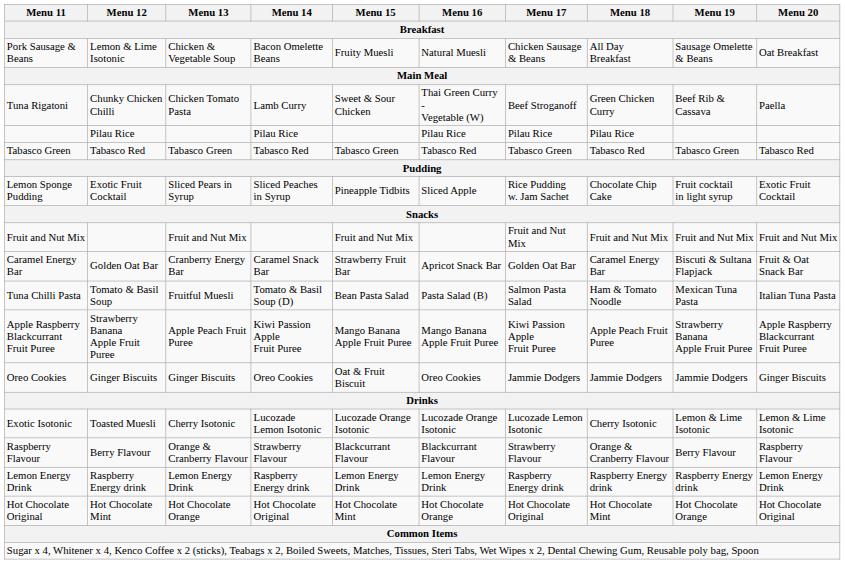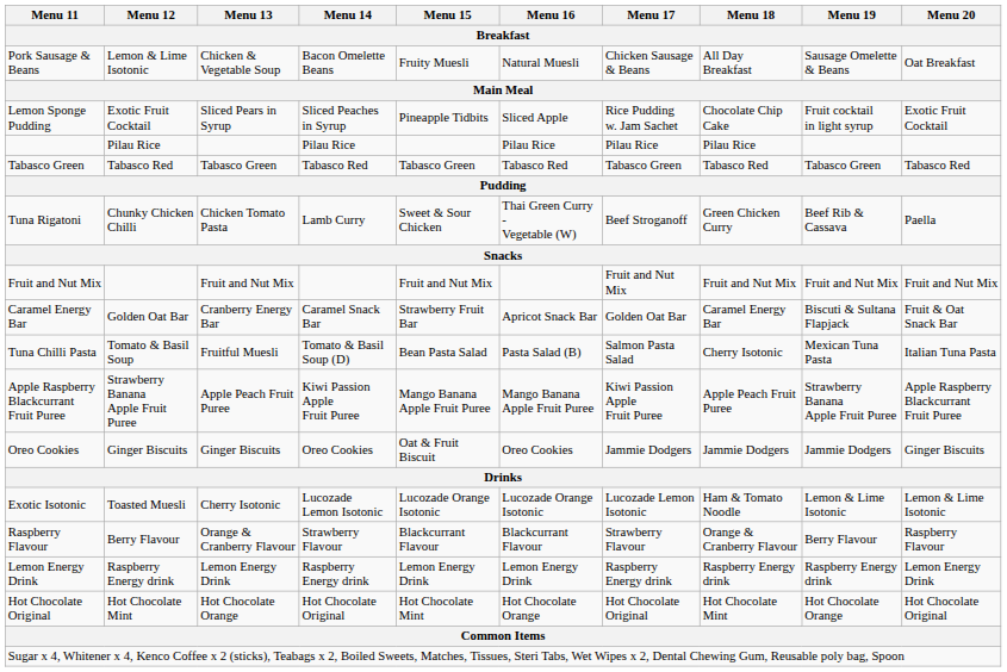rows swapped: Tuna Rigatoni <-> Lemon Sponge Pudding
Tuna Chilli Pasta | Menu 18: Ham & Tomato Noodle -> Cherry Isotonic
Exotic Isotonic | Menu 18: Cherry Isotonic -> Ham & Tomato Noodle
